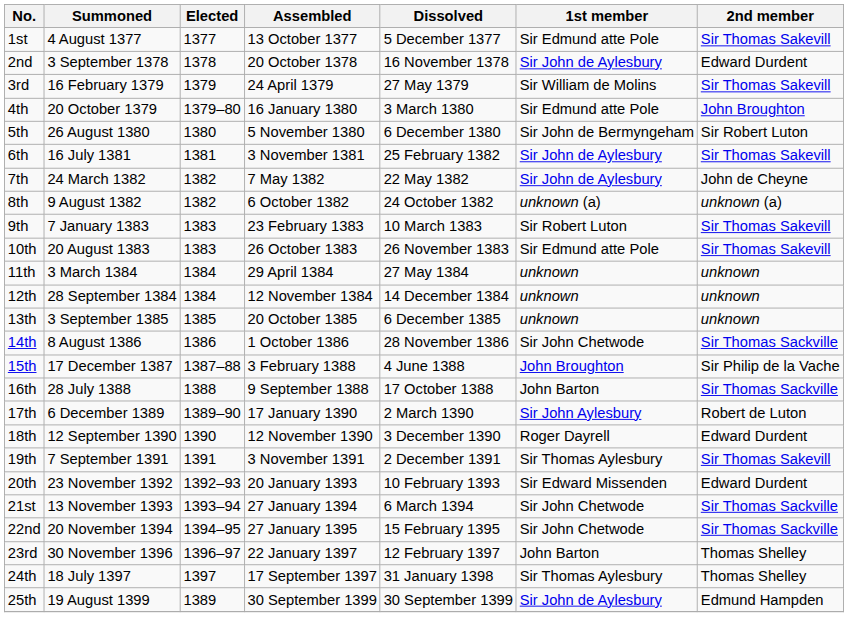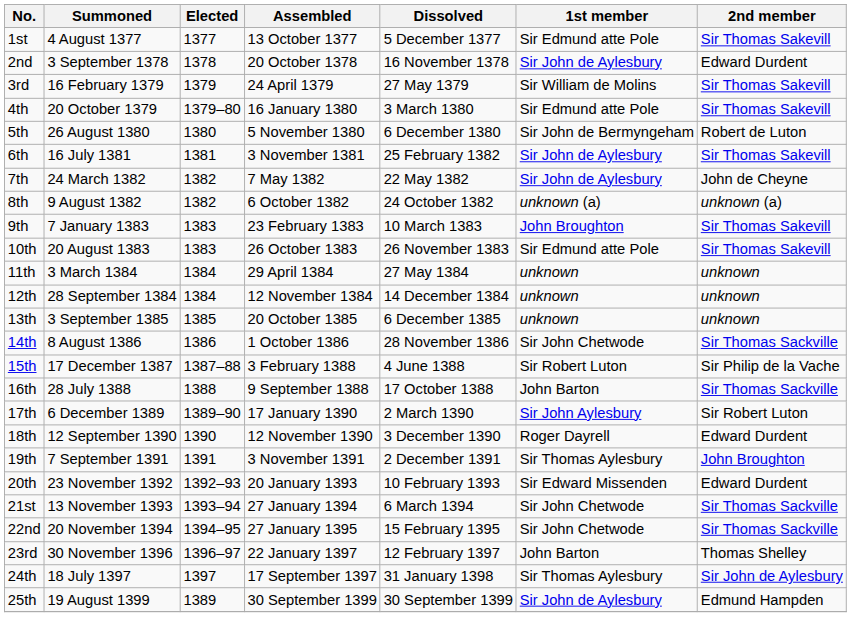4th | 2nd member: John Broughton -> Sir Thomas Sakevill
5th | 2nd member: Sir Robert Luton -> Robert de Luton
9th | 1st member: Sir Robert Luton -> John Broughton
15th | 1st member: John Broughton -> Sir Robert Luton
17th | 2nd member: Robert de Luton -> Sir Robert Luton
19th | 2nd member: Sir Thomas Sakevill -> John Broughton
24th | 2nd member: Thomas Shelley -> Sir John de Aylesbury
